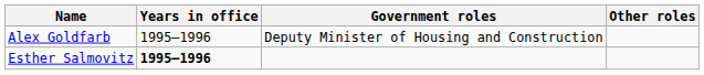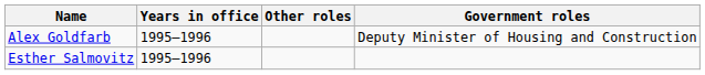columns swapped: Government roles <-> Other roles
Esther Salmovitz | Years in office: bold -> normal
